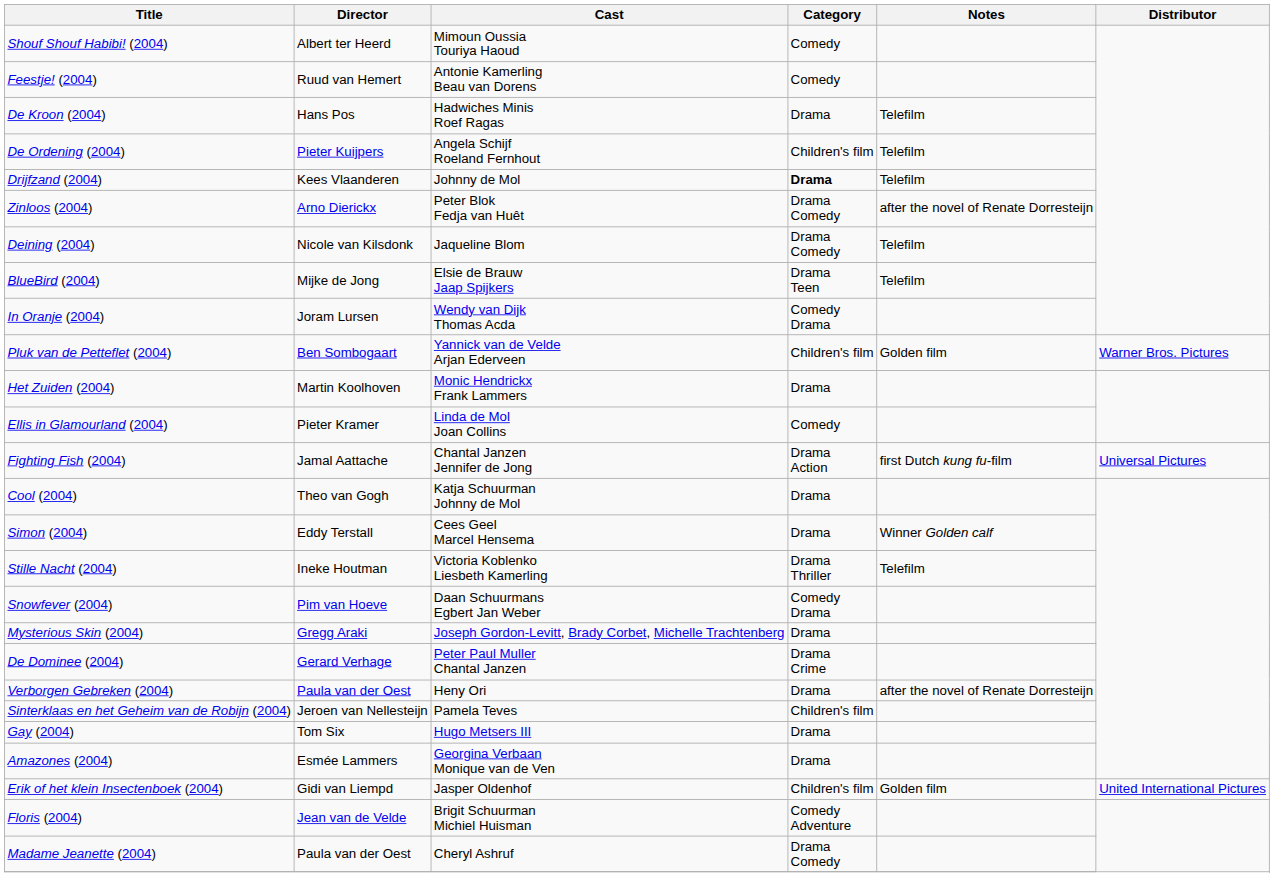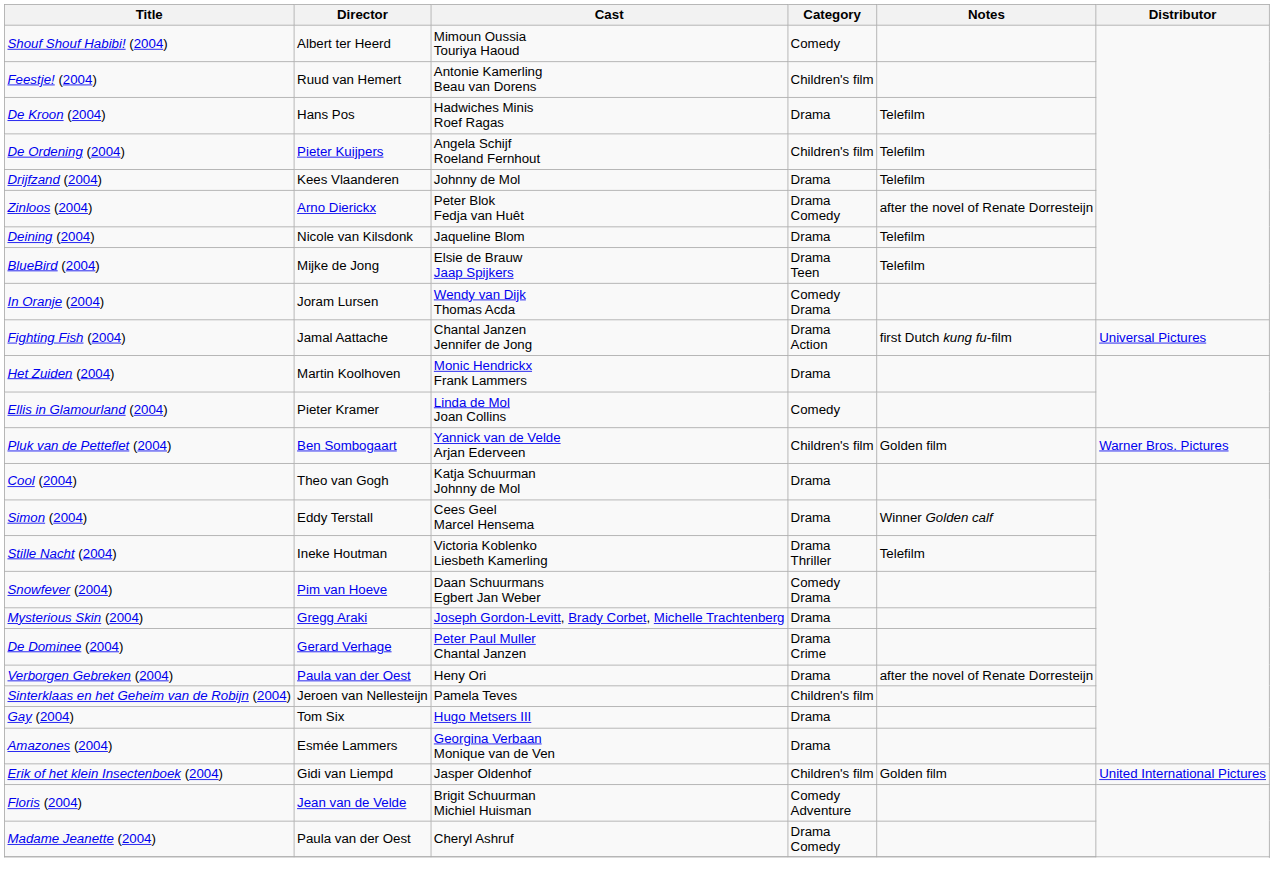Feestje! (2004) | Category: Comedy -> Children's film
Drijfzand (2004) | Category: bold -> normal
Deining (2004) | Category: Drama Comedy -> Drama
rows swapped: Fighting Fish (2004) <-> Pluk van de Petteflet (2004)
